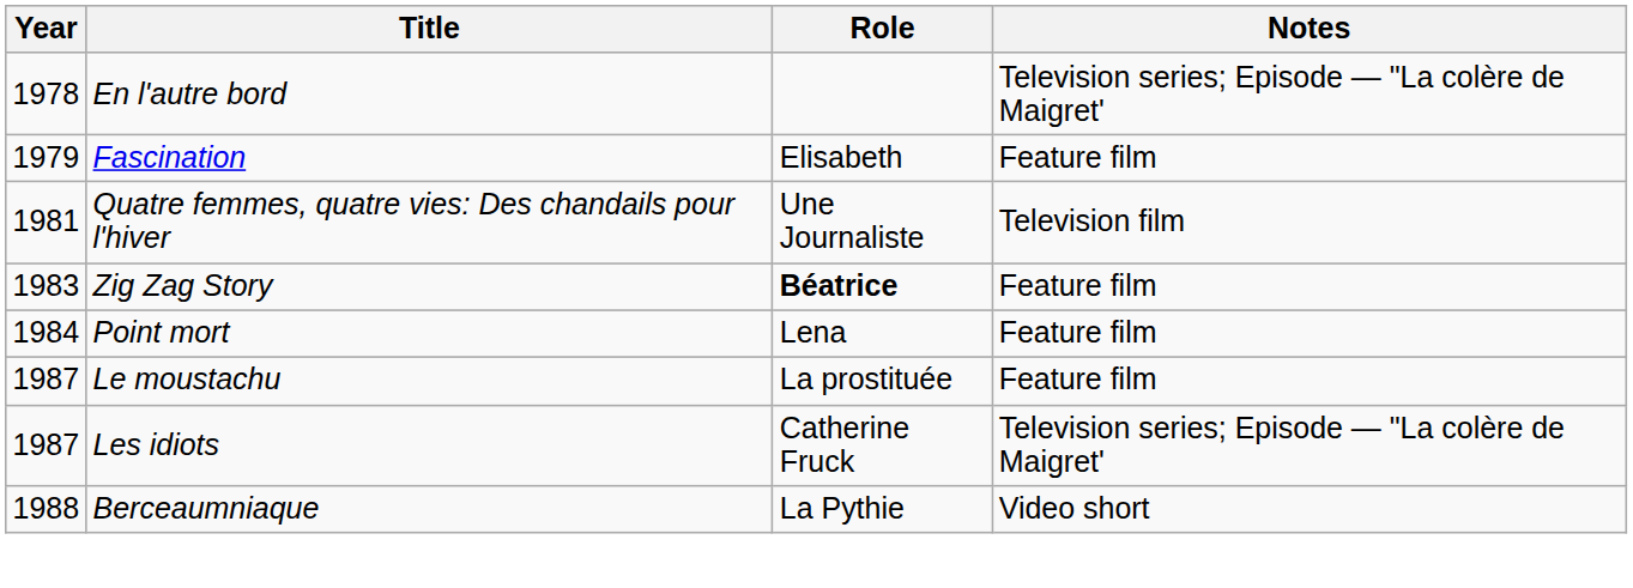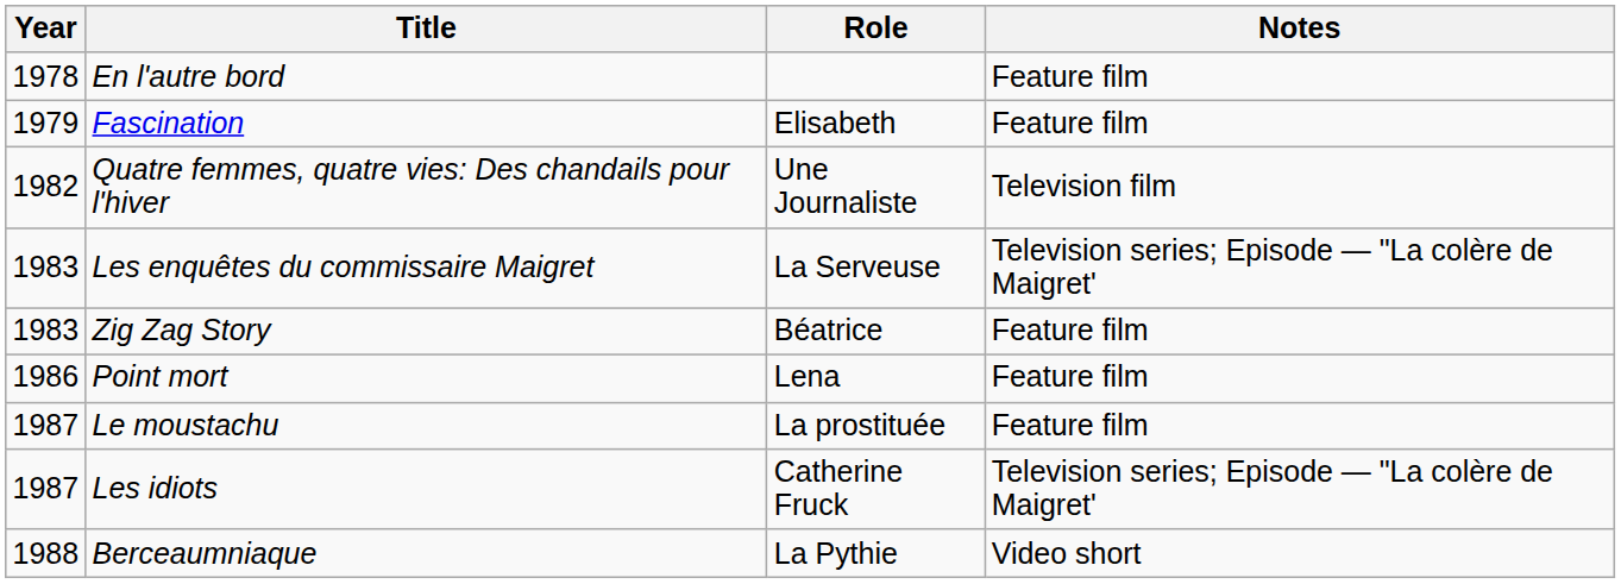En l'autre bord | Notes: Television series; Episode — "La colère de Maigret' -> Feature film
Quatre femmes, quatre vies: Des chandails pour l'hiver | Year: 1981 -> 1982
+ row: 1983 | Les enquêtes du commissaire Maigret | La Serveuse | Television series; Episode — "La colère de Maigret'
Zig Zag Story | Role: bold -> normal
Point mort | Year: 1984 -> 1986
